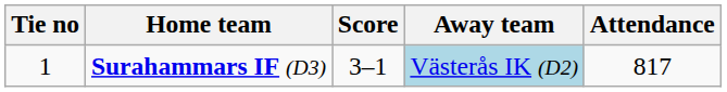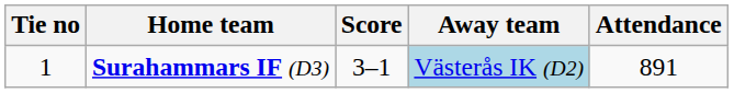Surahammars IF (D3) | Attendance: 817 -> 891
